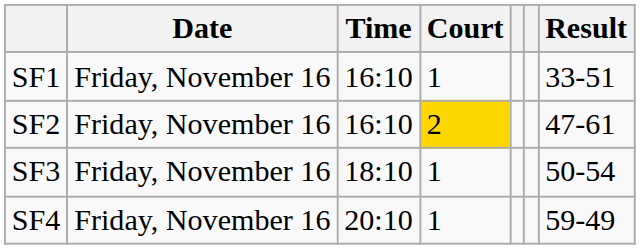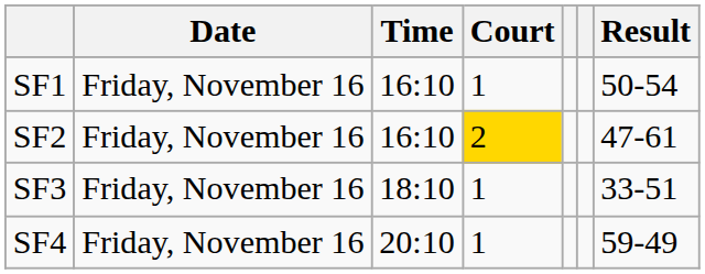SF1 | Result: 33-51 -> 50-54
SF3 | Result: 50-54 -> 33-51
